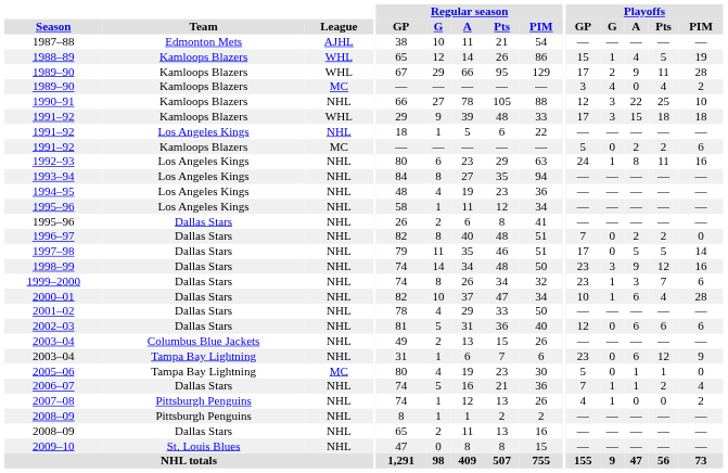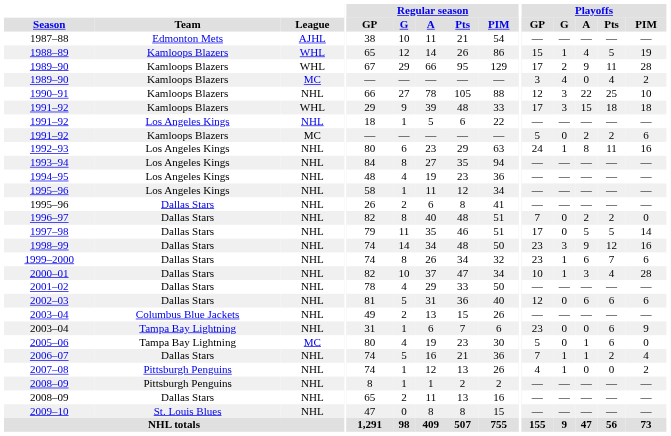1999–2000 | Playoffs / A: 3 -> 6
2000–01 | Playoffs / A: 6 -> 3
2003–04 / Tampa Bay Lightning | Playoffs / A: 6 -> 0
2003–04 / Tampa Bay Lightning | Playoffs / Pts: 12 -> 6
2005–06 | Playoffs / Pts: 1 -> 6
